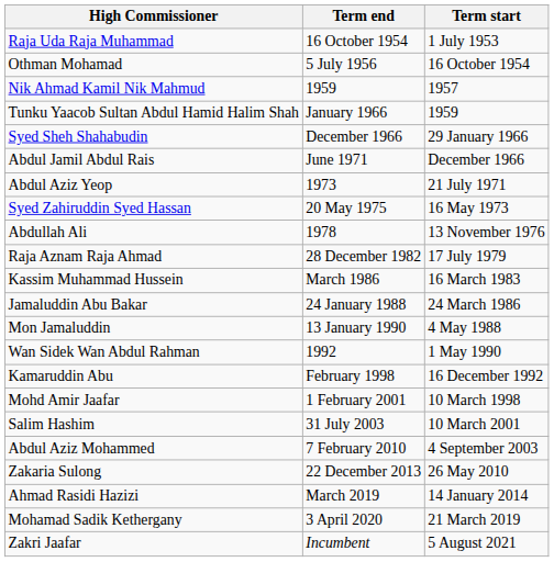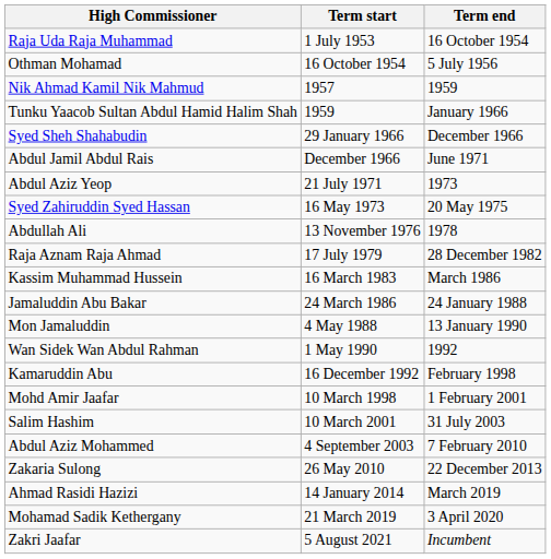columns swapped: Term start <-> Term end
